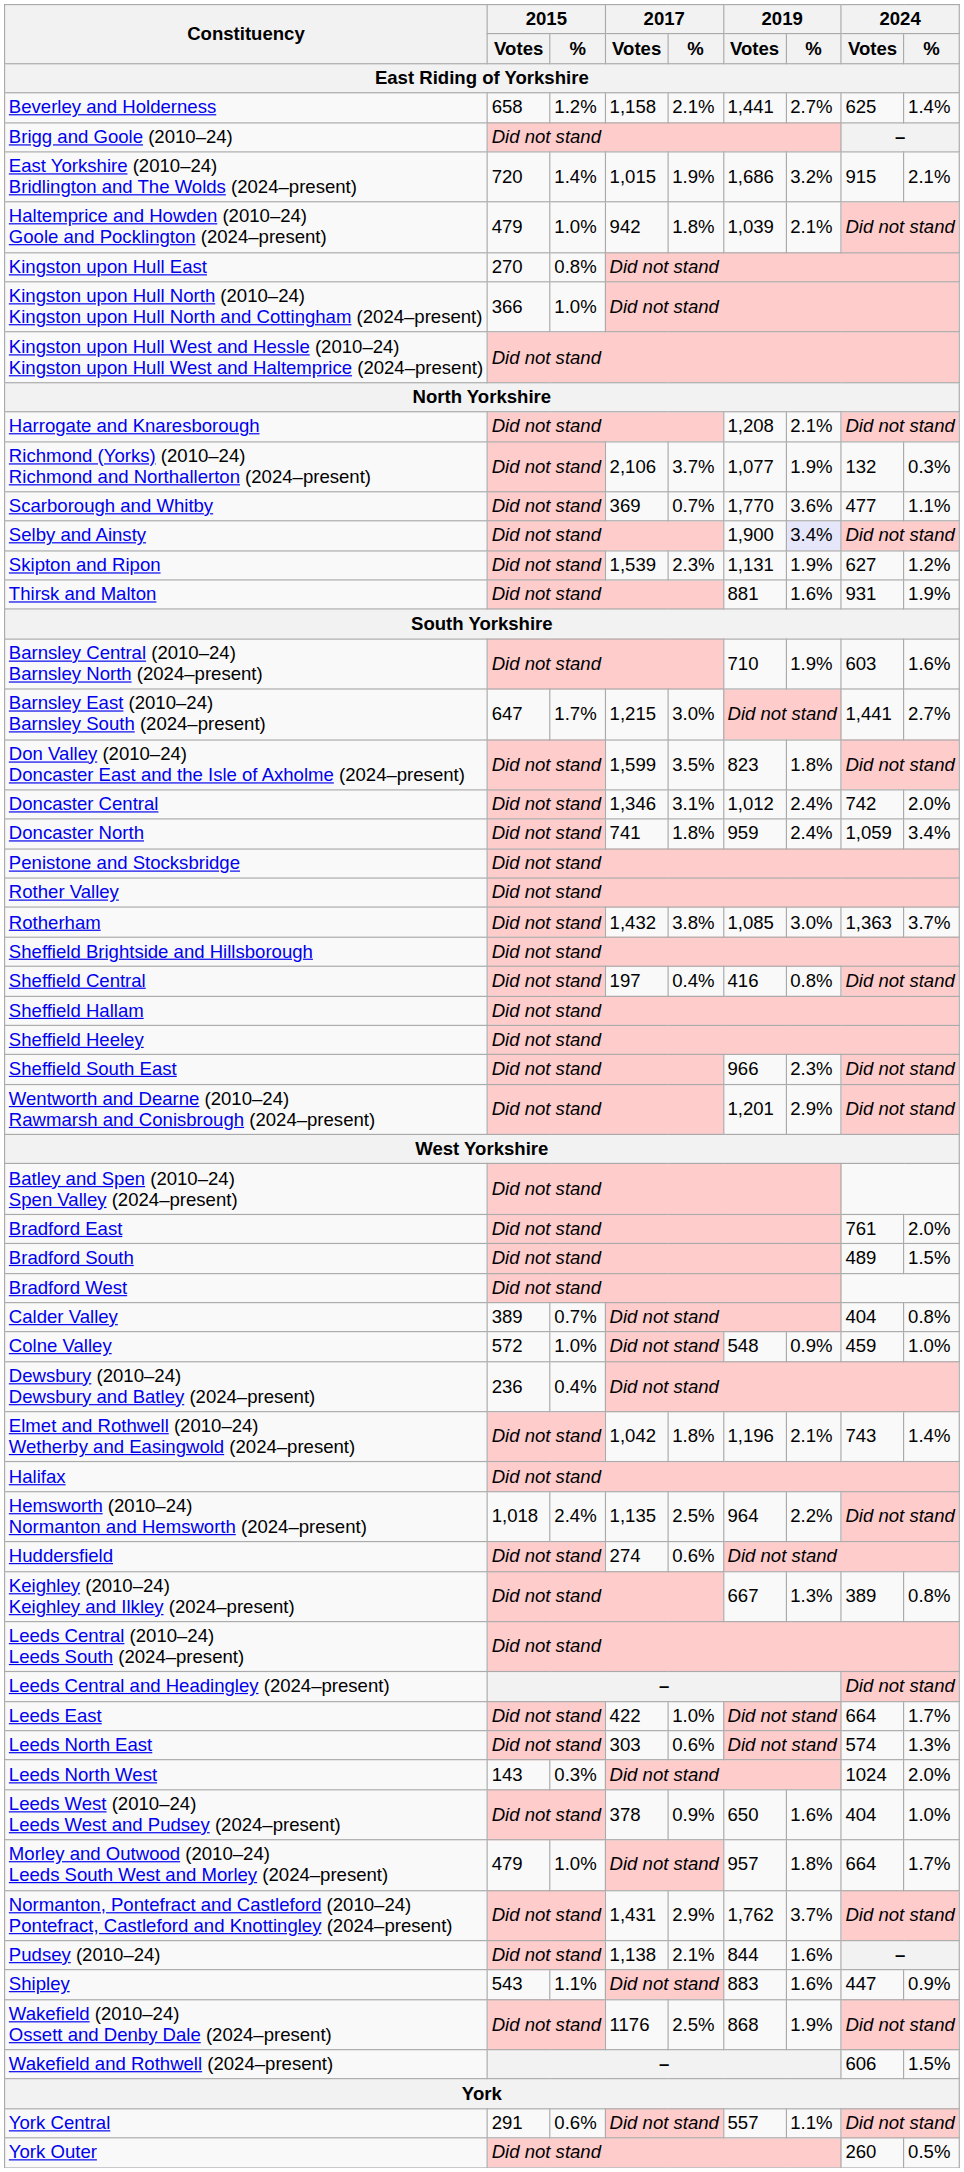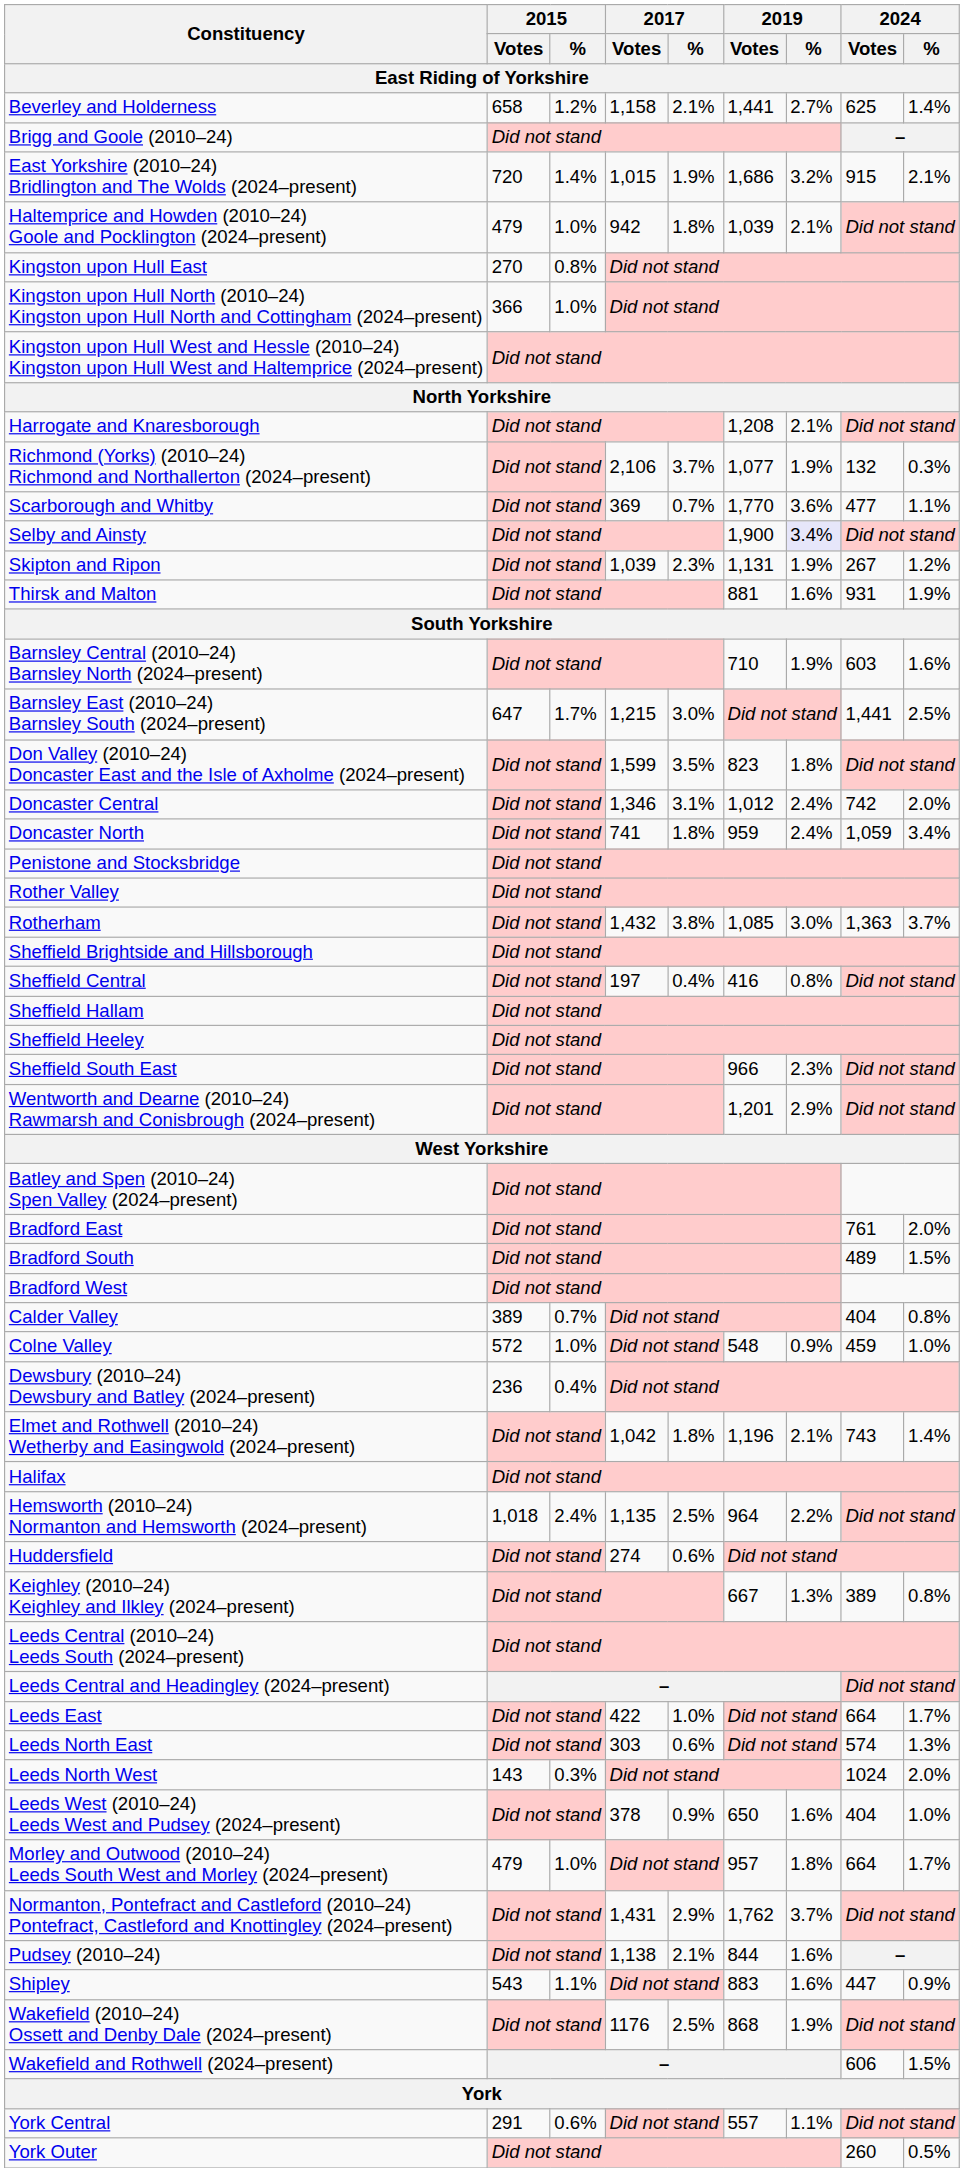Skipton and Ripon | 2017 / Votes: 1,539 -> 1,039
Skipton and Ripon | 2024 / Votes: 627 -> 267
Barnsley East (2010–24) Barnsley South (2024–present) | 2024 / %: 2.7% -> 2.5%
